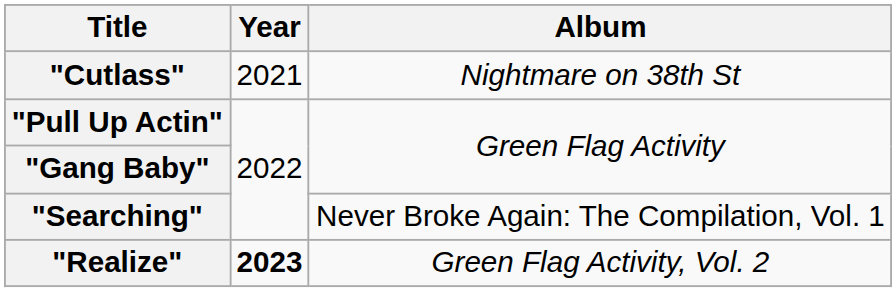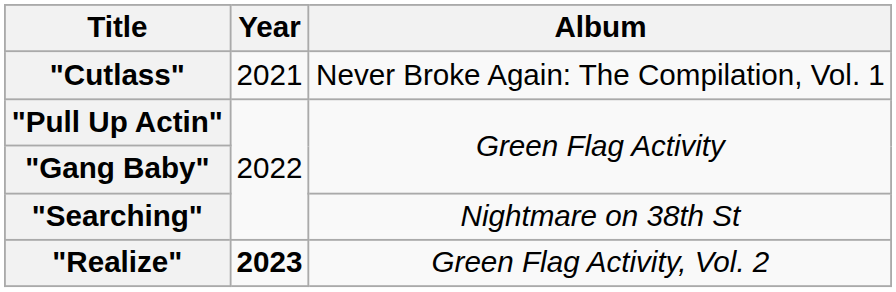"Cutlass" | Album: Nightmare on 38th St -> Never Broke Again: The Compilation, Vol. 1
"Searching" | Album: Never Broke Again: The Compilation, Vol. 1 -> Nightmare on 38th St
